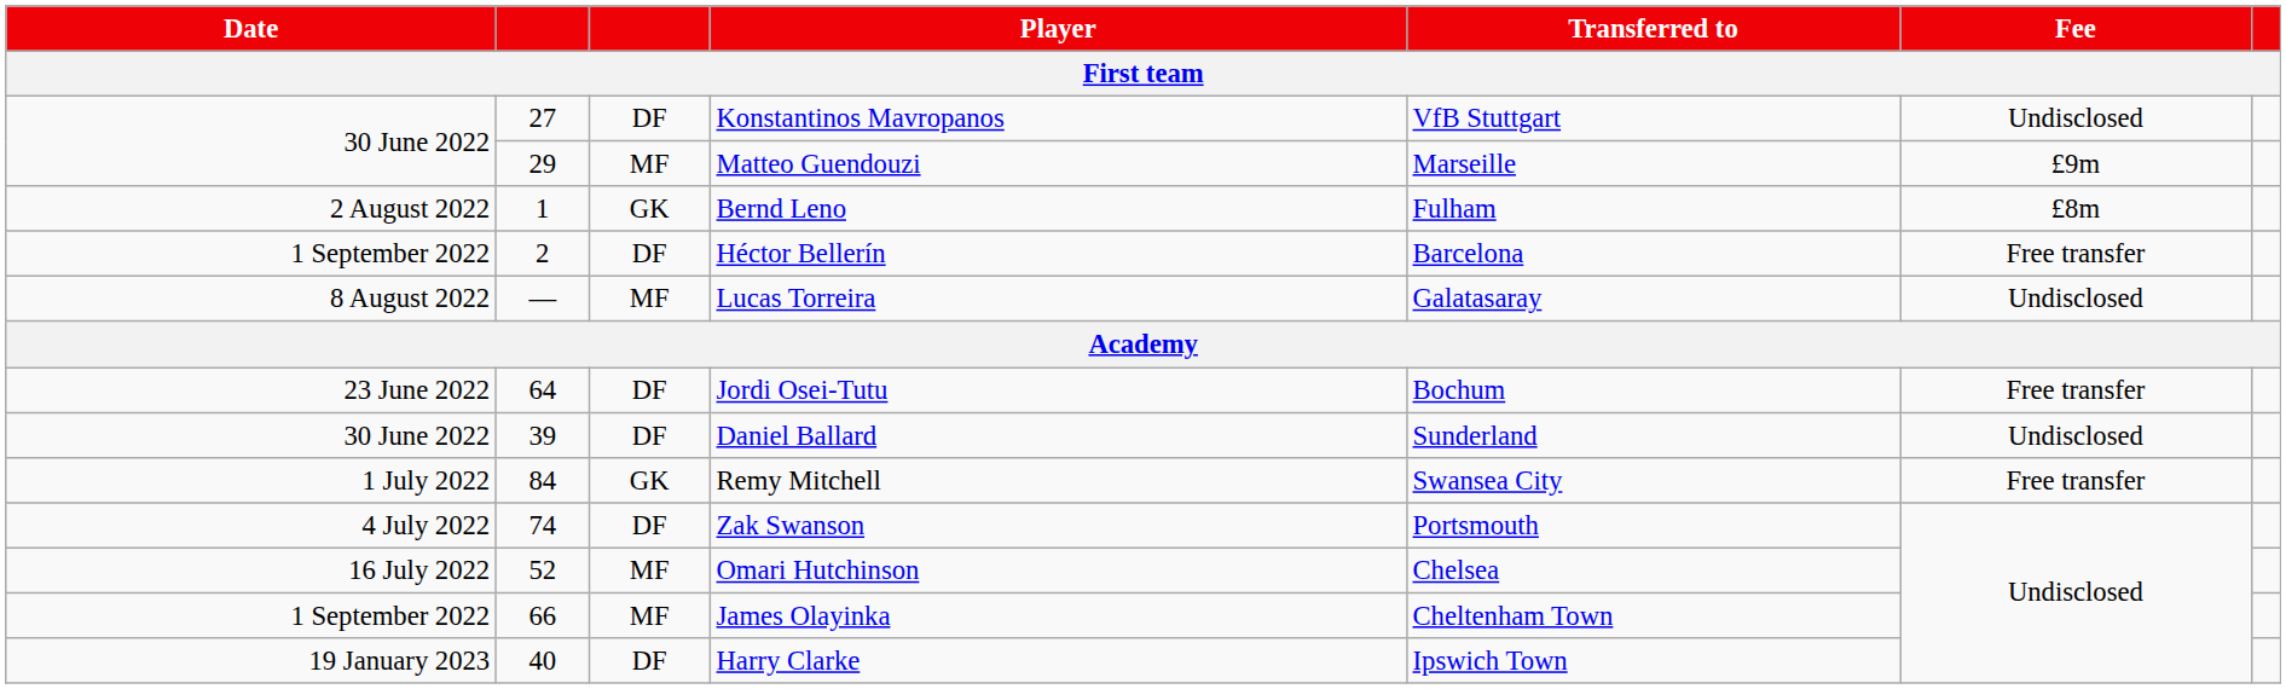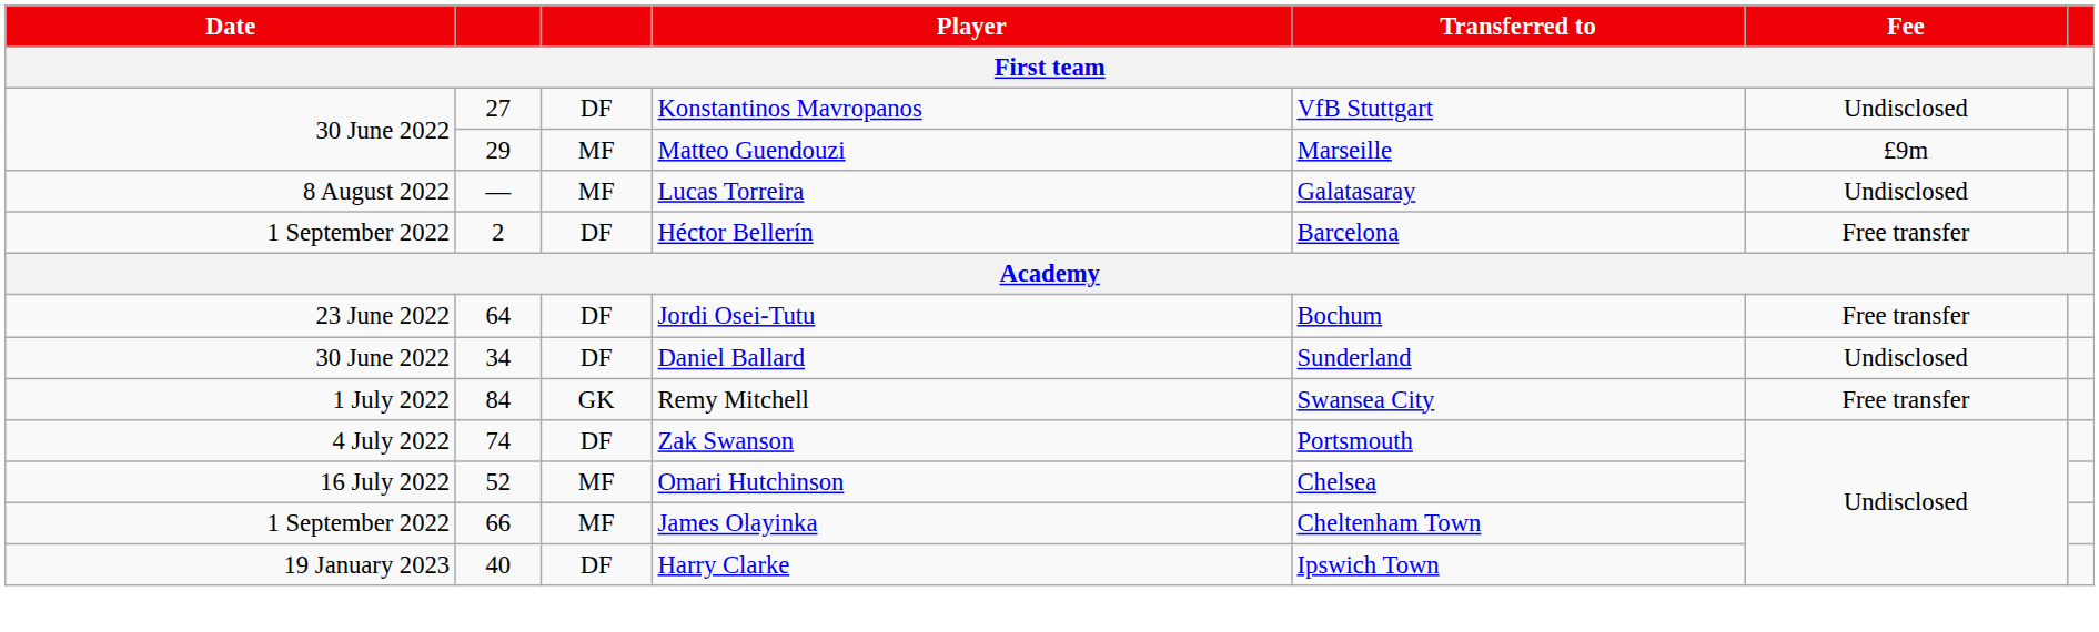- row: 2 August 2022 | 1 | GK | Bernd Leno | Fulham | £8m
rows swapped: Lucas Torreira <-> Héctor Bellerín
Daniel Ballard | column 2: 39 -> 34
